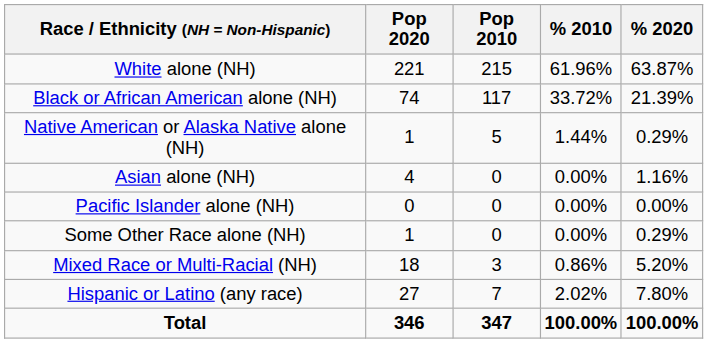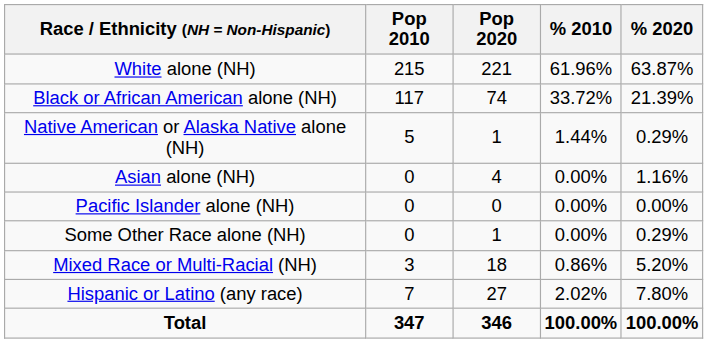columns swapped: Pop 2010 <-> Pop 2020
